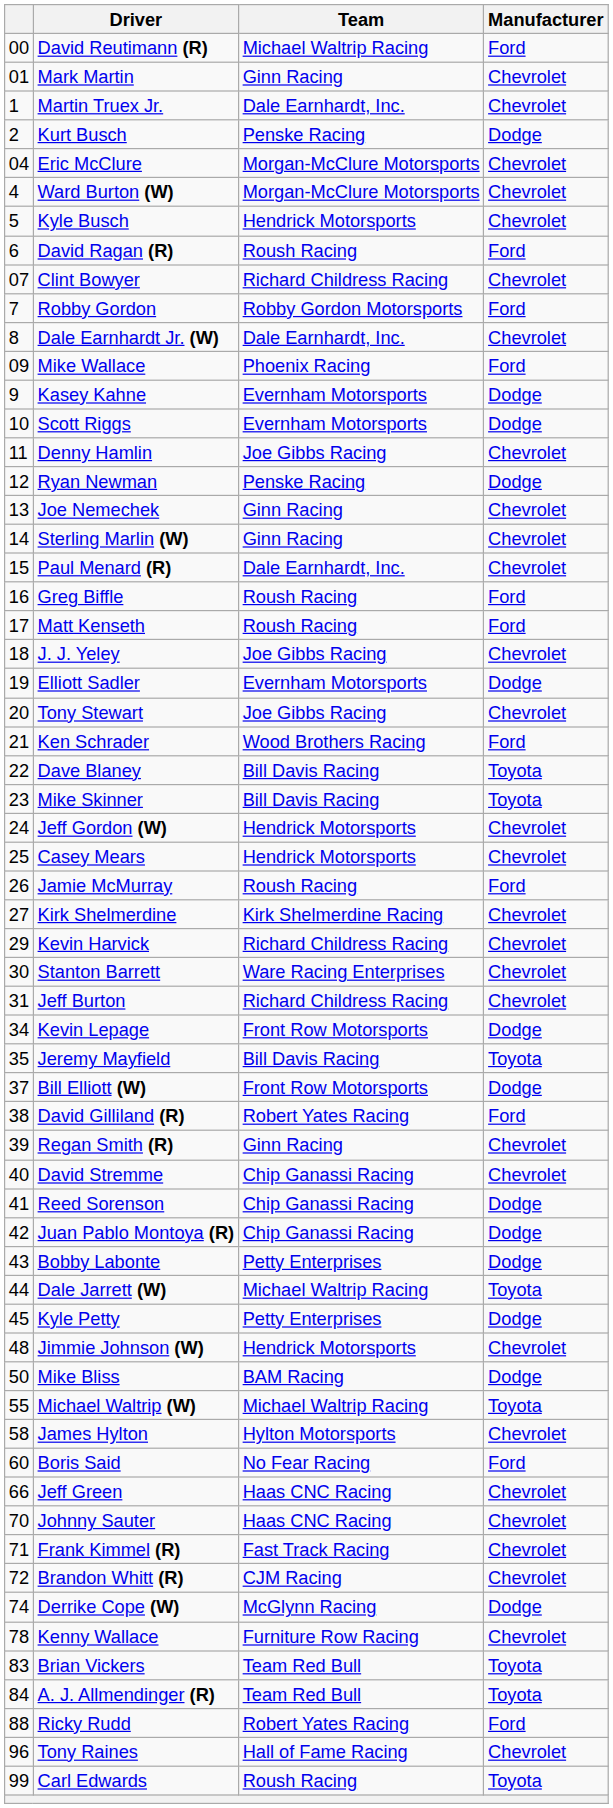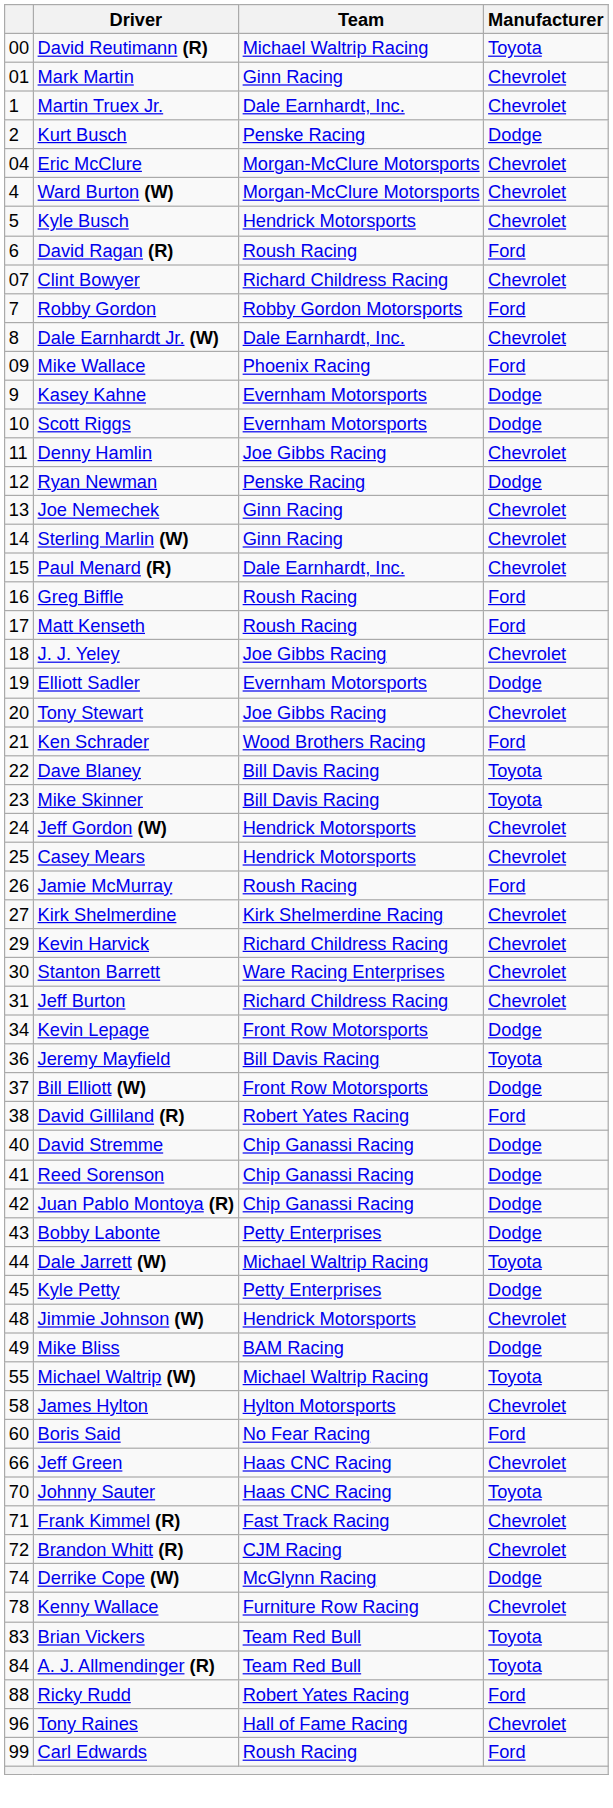David Reutimann (R) | Manufacturer: Ford -> Toyota
Jeremy Mayfield | column 1: 35 -> 36
- row: 39 | Regan Smith (R) | Ginn Racing | Chevrolet
David Stremme | Manufacturer: Chevrolet -> Dodge
Mike Bliss | column 1: 50 -> 49
Johnny Sauter | Manufacturer: Chevrolet -> Toyota
Carl Edwards | Manufacturer: Toyota -> Ford
